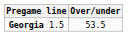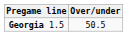Georgia 1.5 | Over/under: 53.5 -> 50.5
